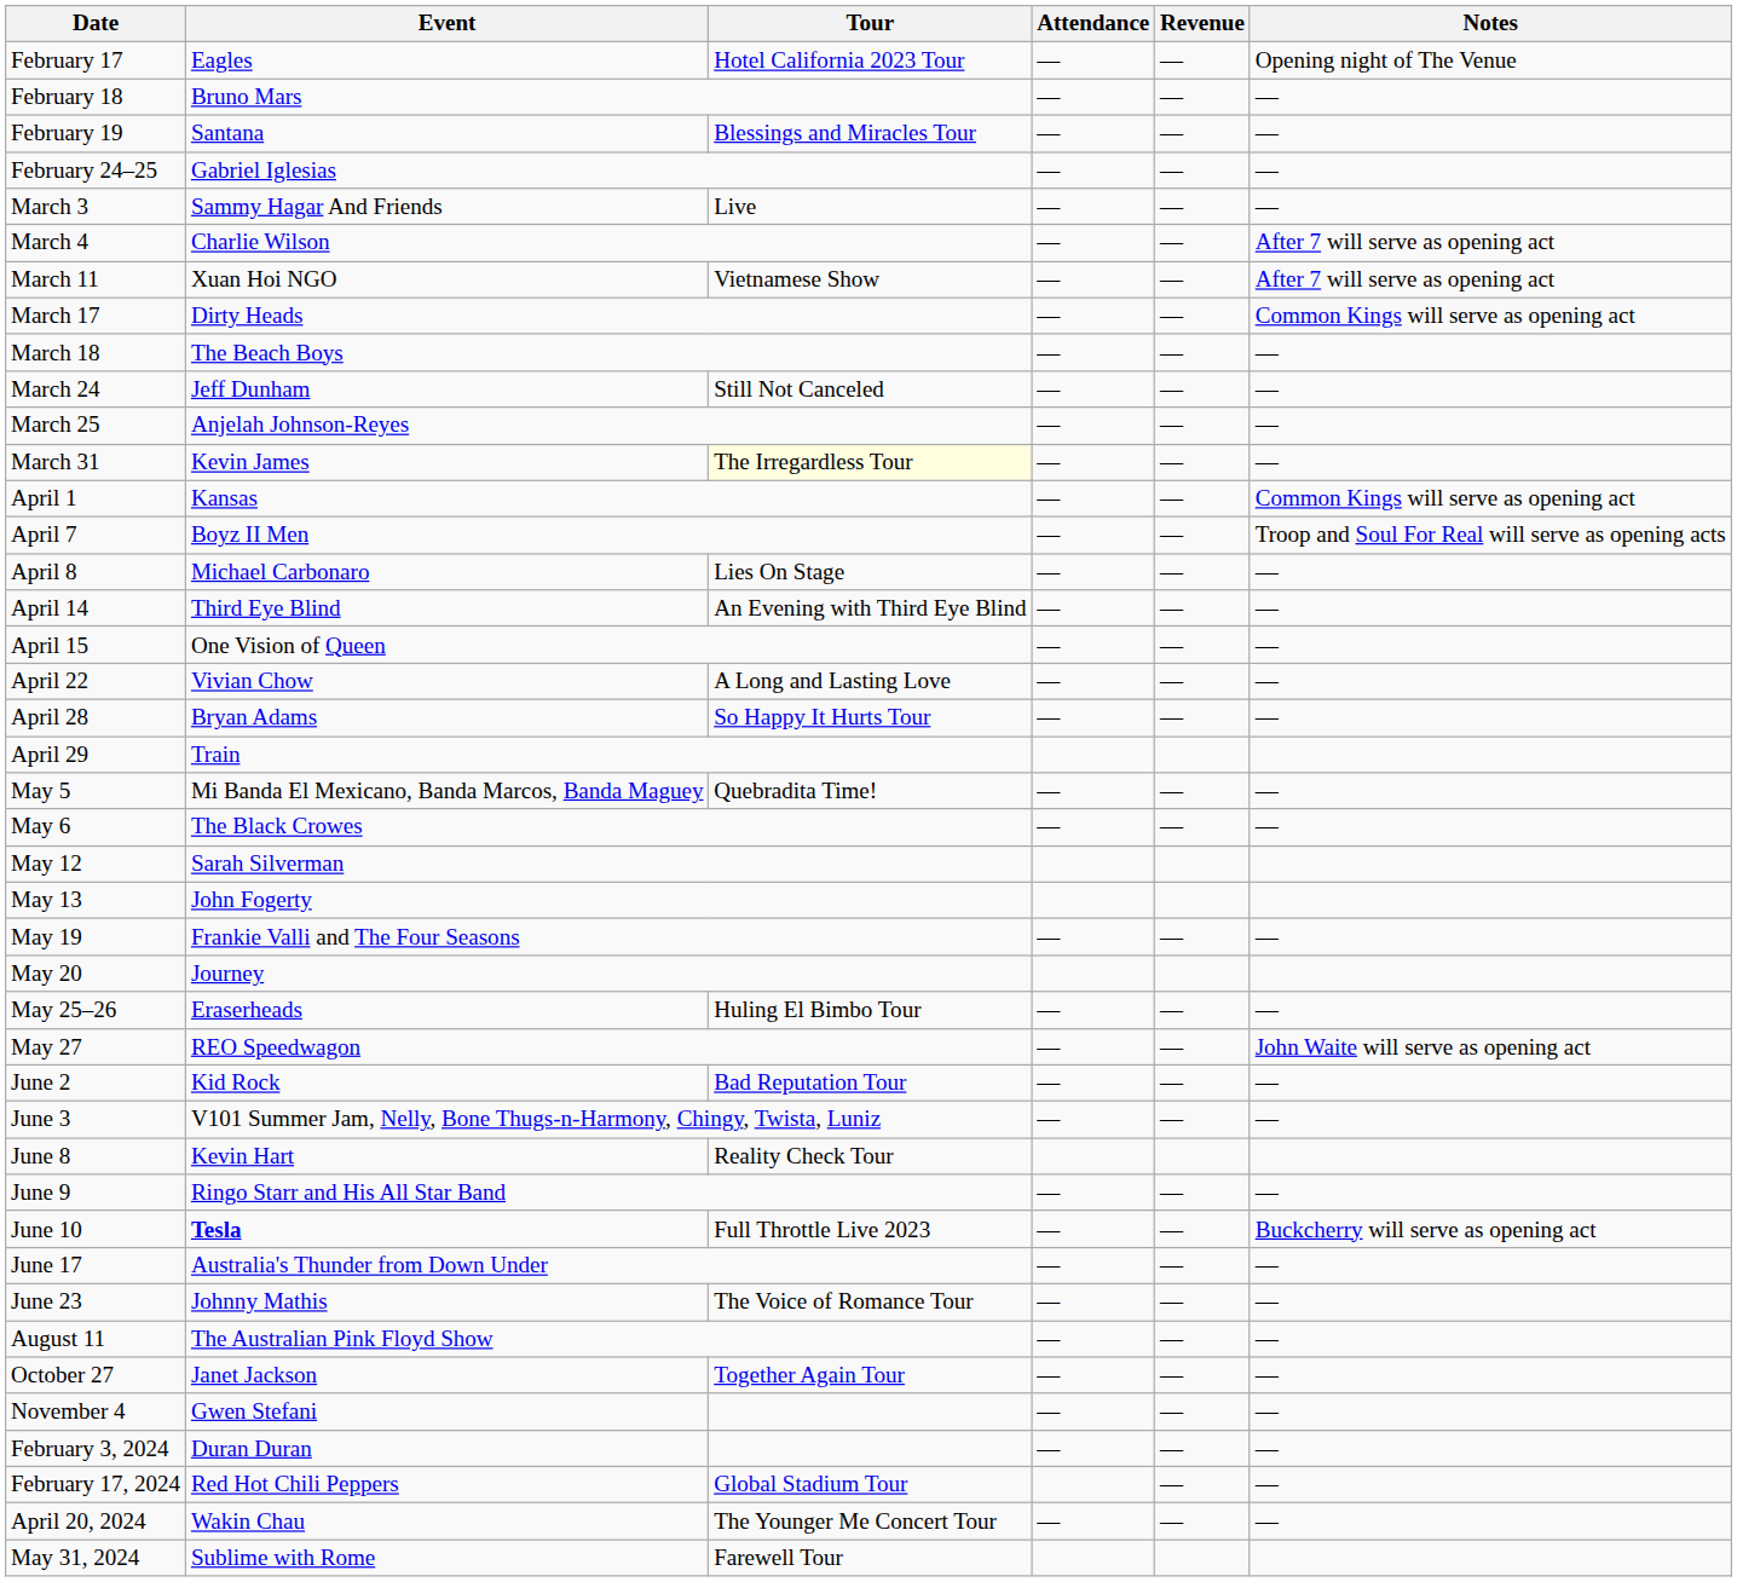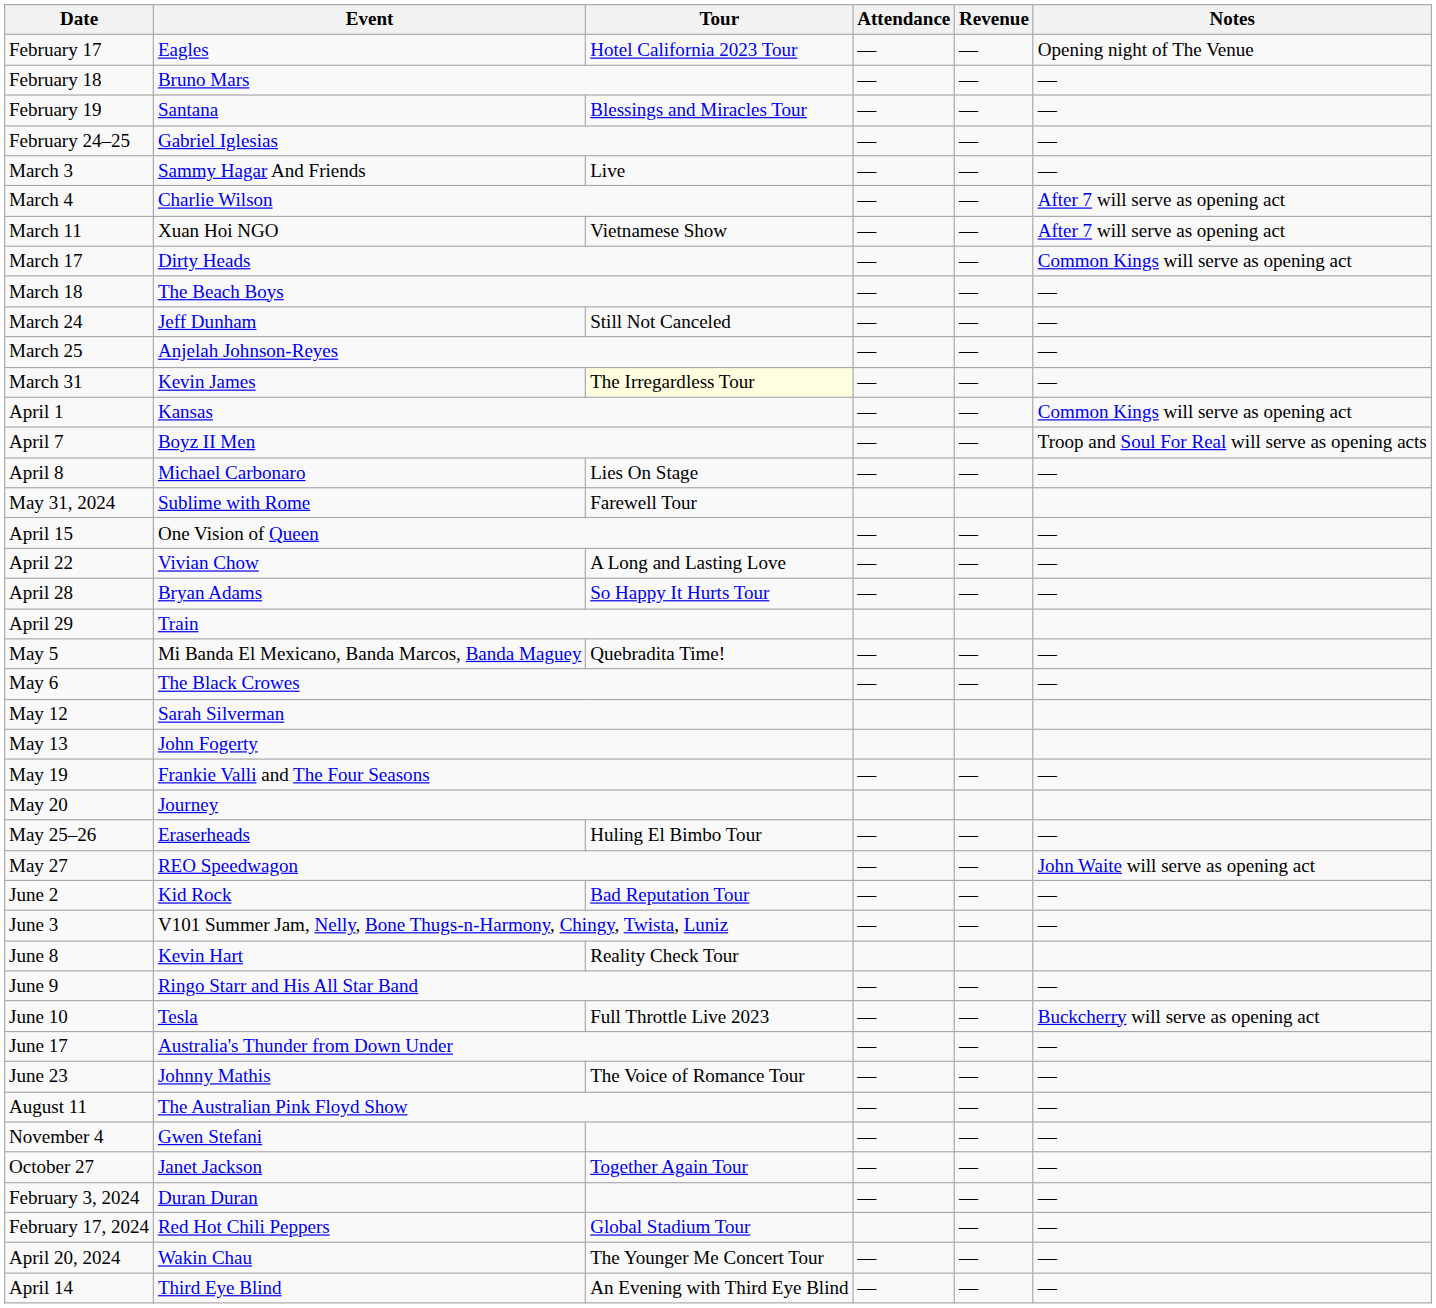rows swapped: April 14 <-> May 31, 2024
June 10 | Event: bold -> normal
rows swapped: October 27 <-> November 4
